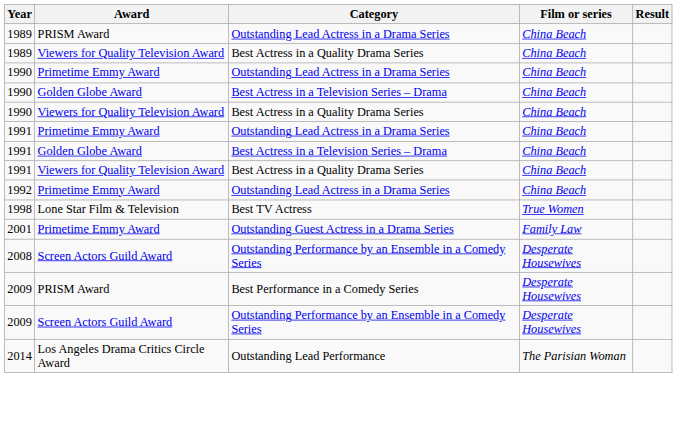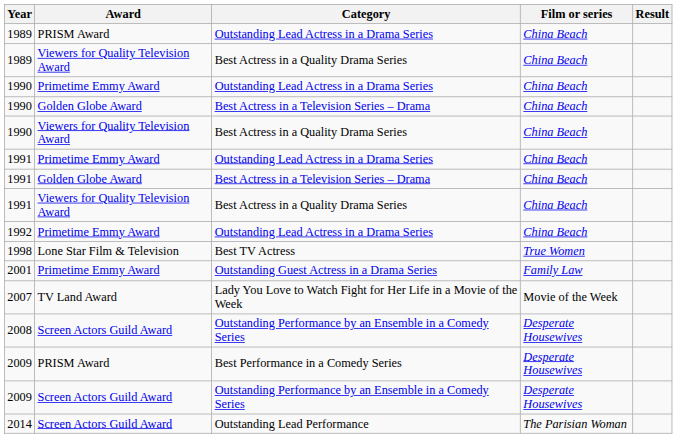+ row: 2007 | TV Land Award | Lady You Love to Watch Fight for Her Life in a Movie of the Week | Movie of the Week
2014 | Award: Los Angeles Drama Critics Circle Award -> Screen Actors Guild Award
